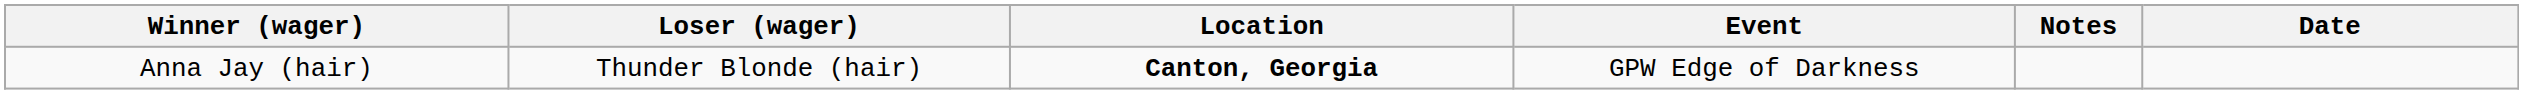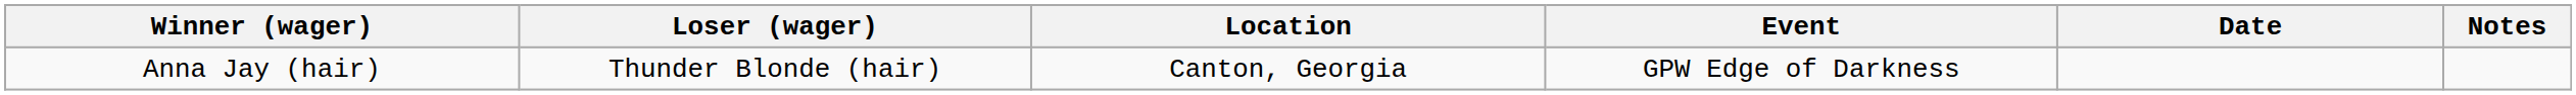columns swapped: Date <-> Notes
Anna Jay (hair) | Location: bold -> normal
